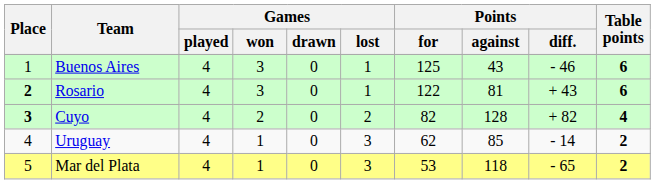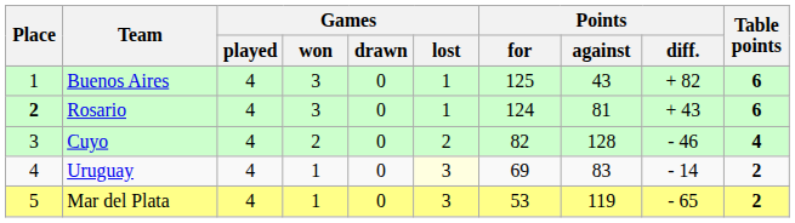Buenos Aires | Points / diff.: - 46 -> + 82
Rosario | Points / for: 122 -> 124
Cuyo | Place: bold -> normal
Cuyo | Points / diff.: + 82 -> - 46
Uruguay | Games / lost: no background -> lightyellow background
Uruguay | Points / for: 62 -> 69
Uruguay | Points / against: 85 -> 83
Mar del Plata | Points / against: 118 -> 119
